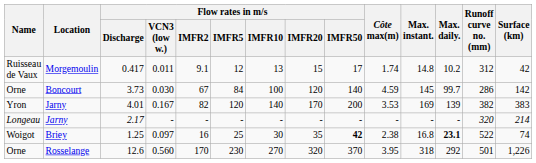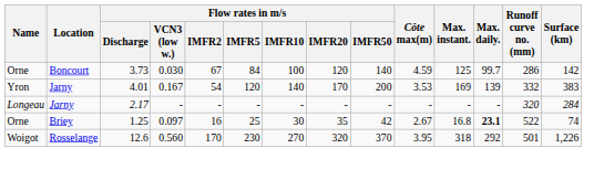- row: Ruisseau de Vaux | Morgemoulin | 0.417 | 0.011 | 9.1 | 12 | 13 | 15 | 17 | 1.74 | 14.8 | 10.2 | 312 | 42
3.73 | Max. instant.: 145 -> 125
4.01 | Flow rates in m/s / IMFR2: 82 -> 54
4.01 | Runoff curve no. (mm): 382 -> 332
2.17 | Surface (km): 214 -> 284
1.25 | Name: Woigot -> Orne
1.25 | Flow rates in m/s / IMFR50: bold -> normal
1.25 | Côte max(m): 2.38 -> 2.67
12.6 | Name: Orne -> Woigot
